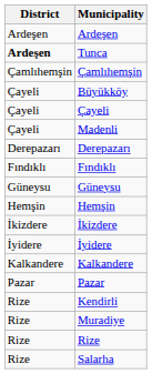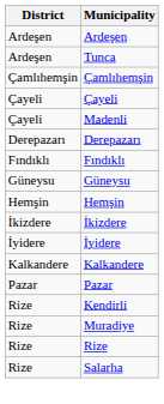Tunca | District: bold -> normal
- row: Çayeli | Büyükköy
